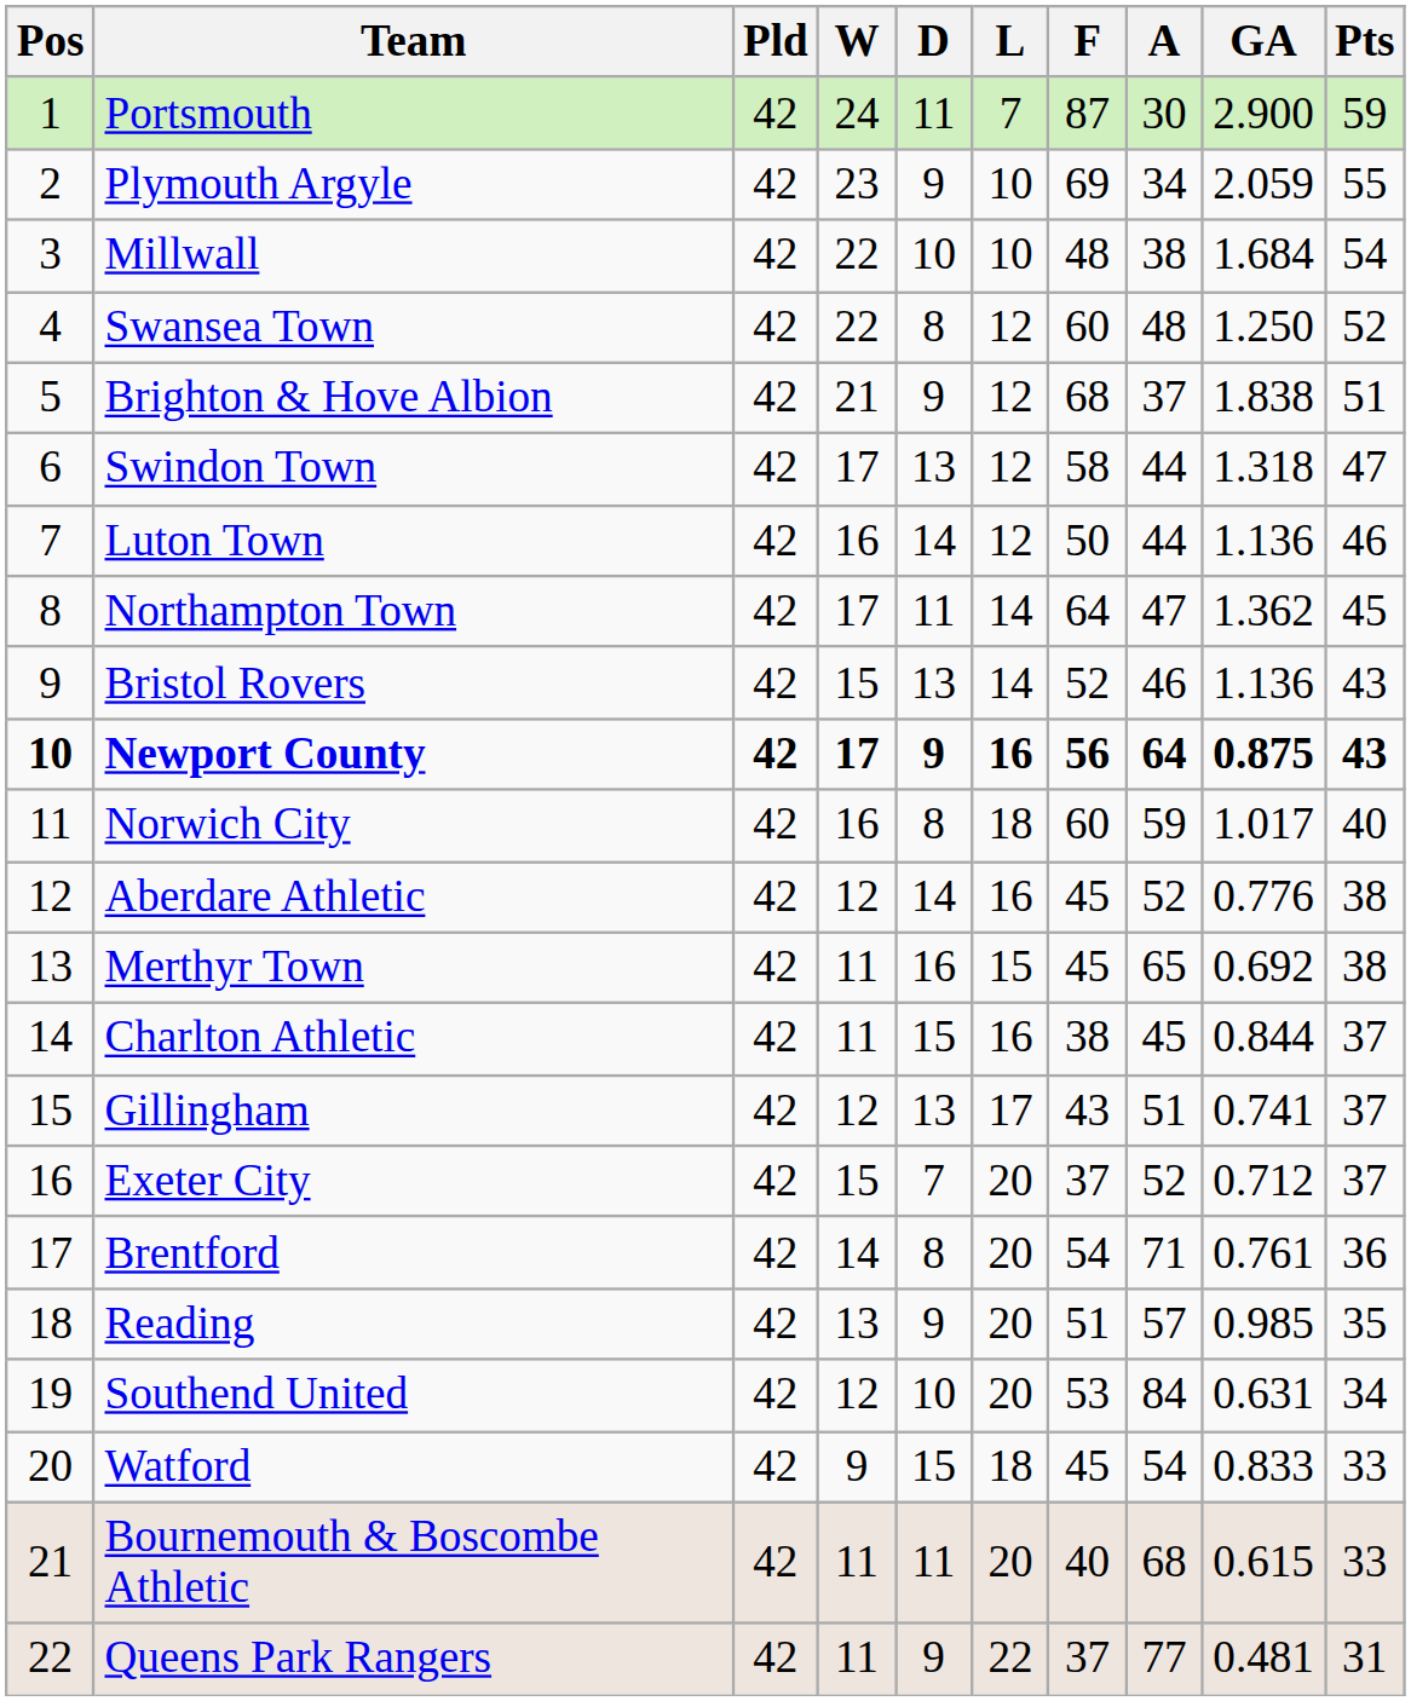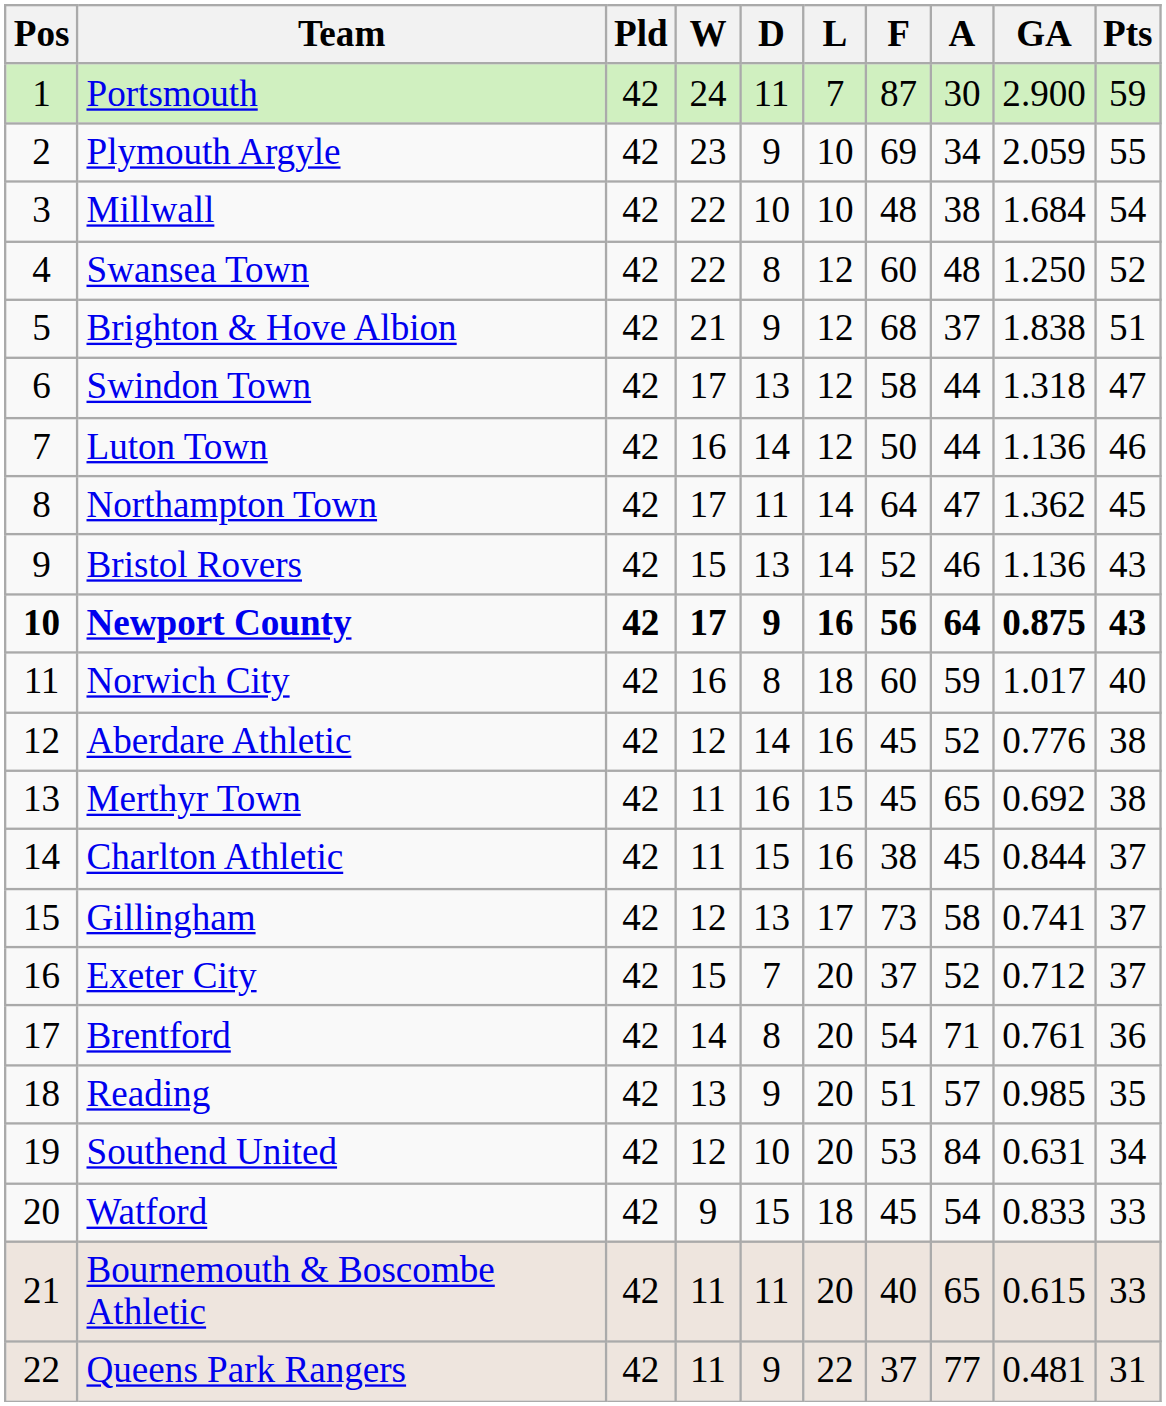Gillingham | F: 43 -> 73
Gillingham | A: 51 -> 58
Bournemouth & Boscombe Athletic | A: 68 -> 65
